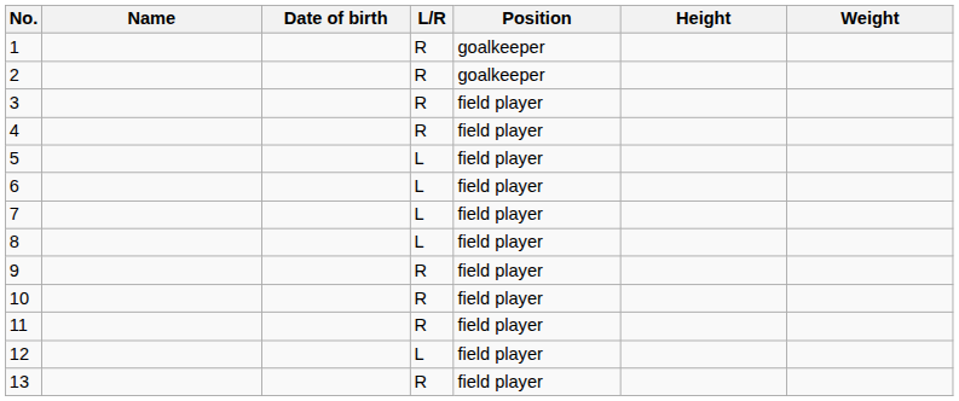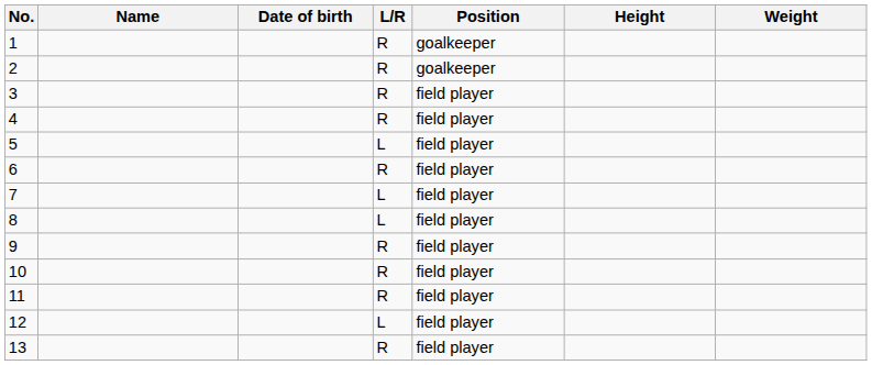6 | L/R: L -> R
